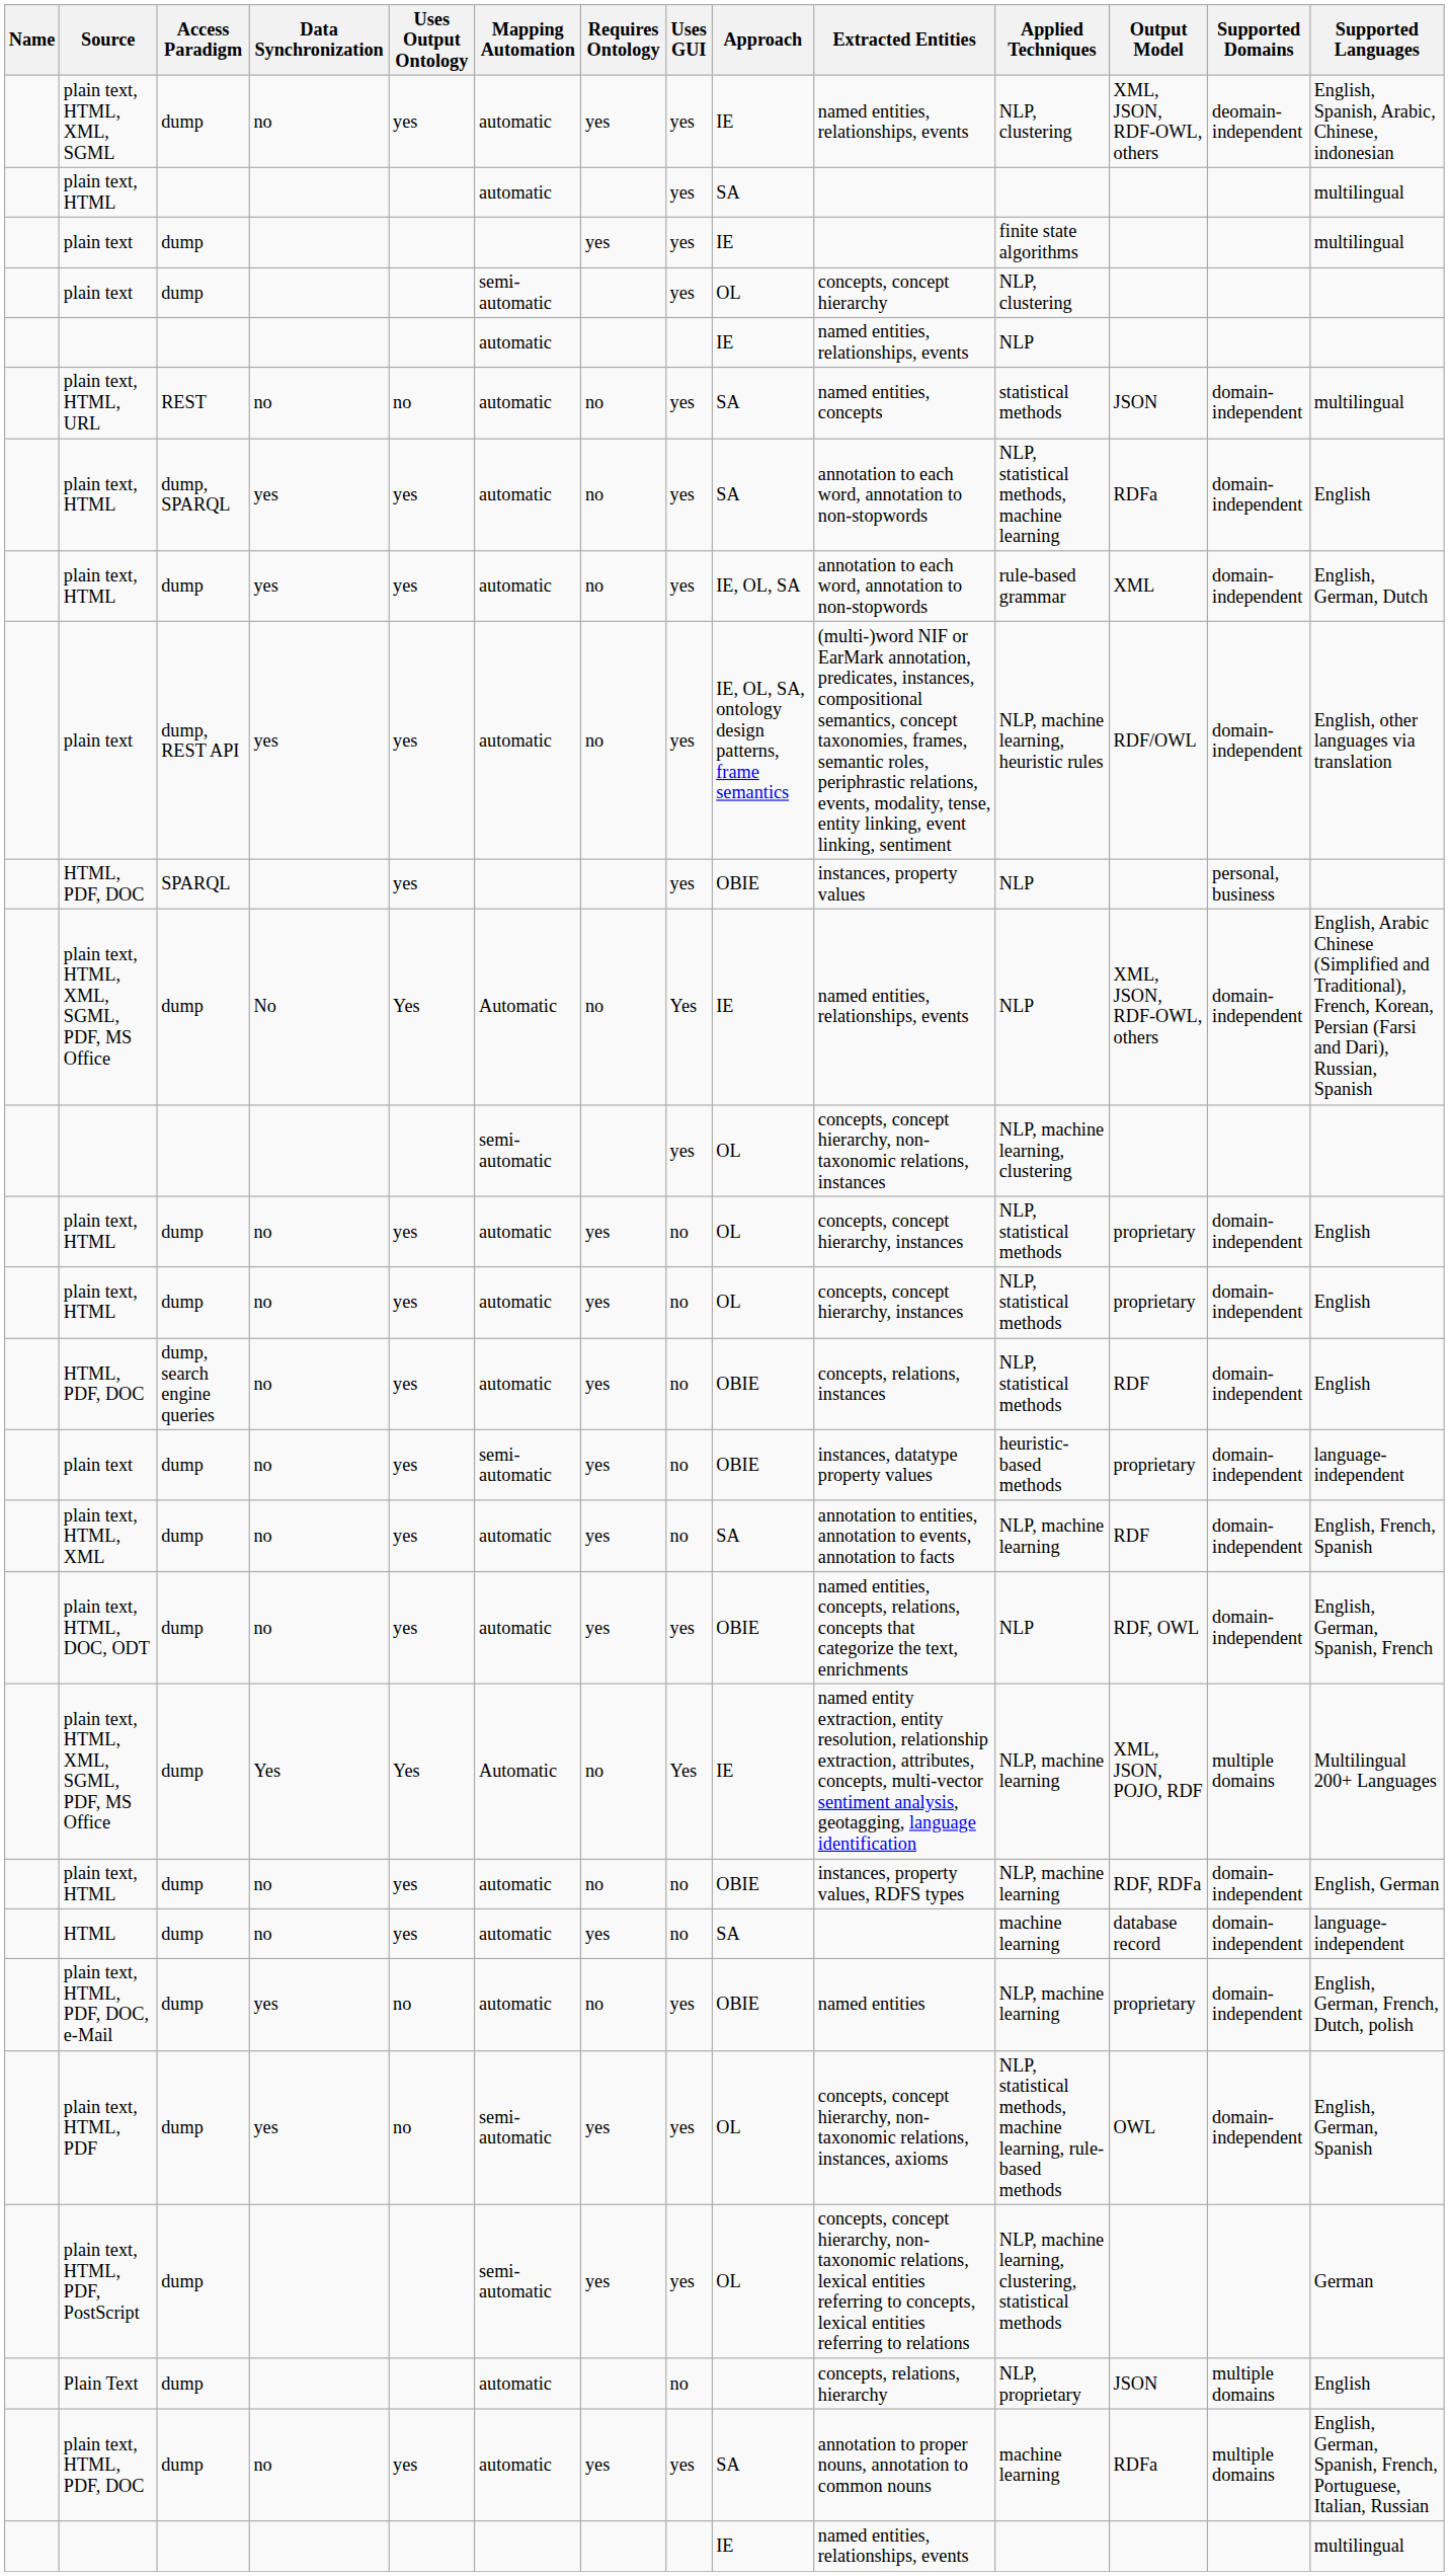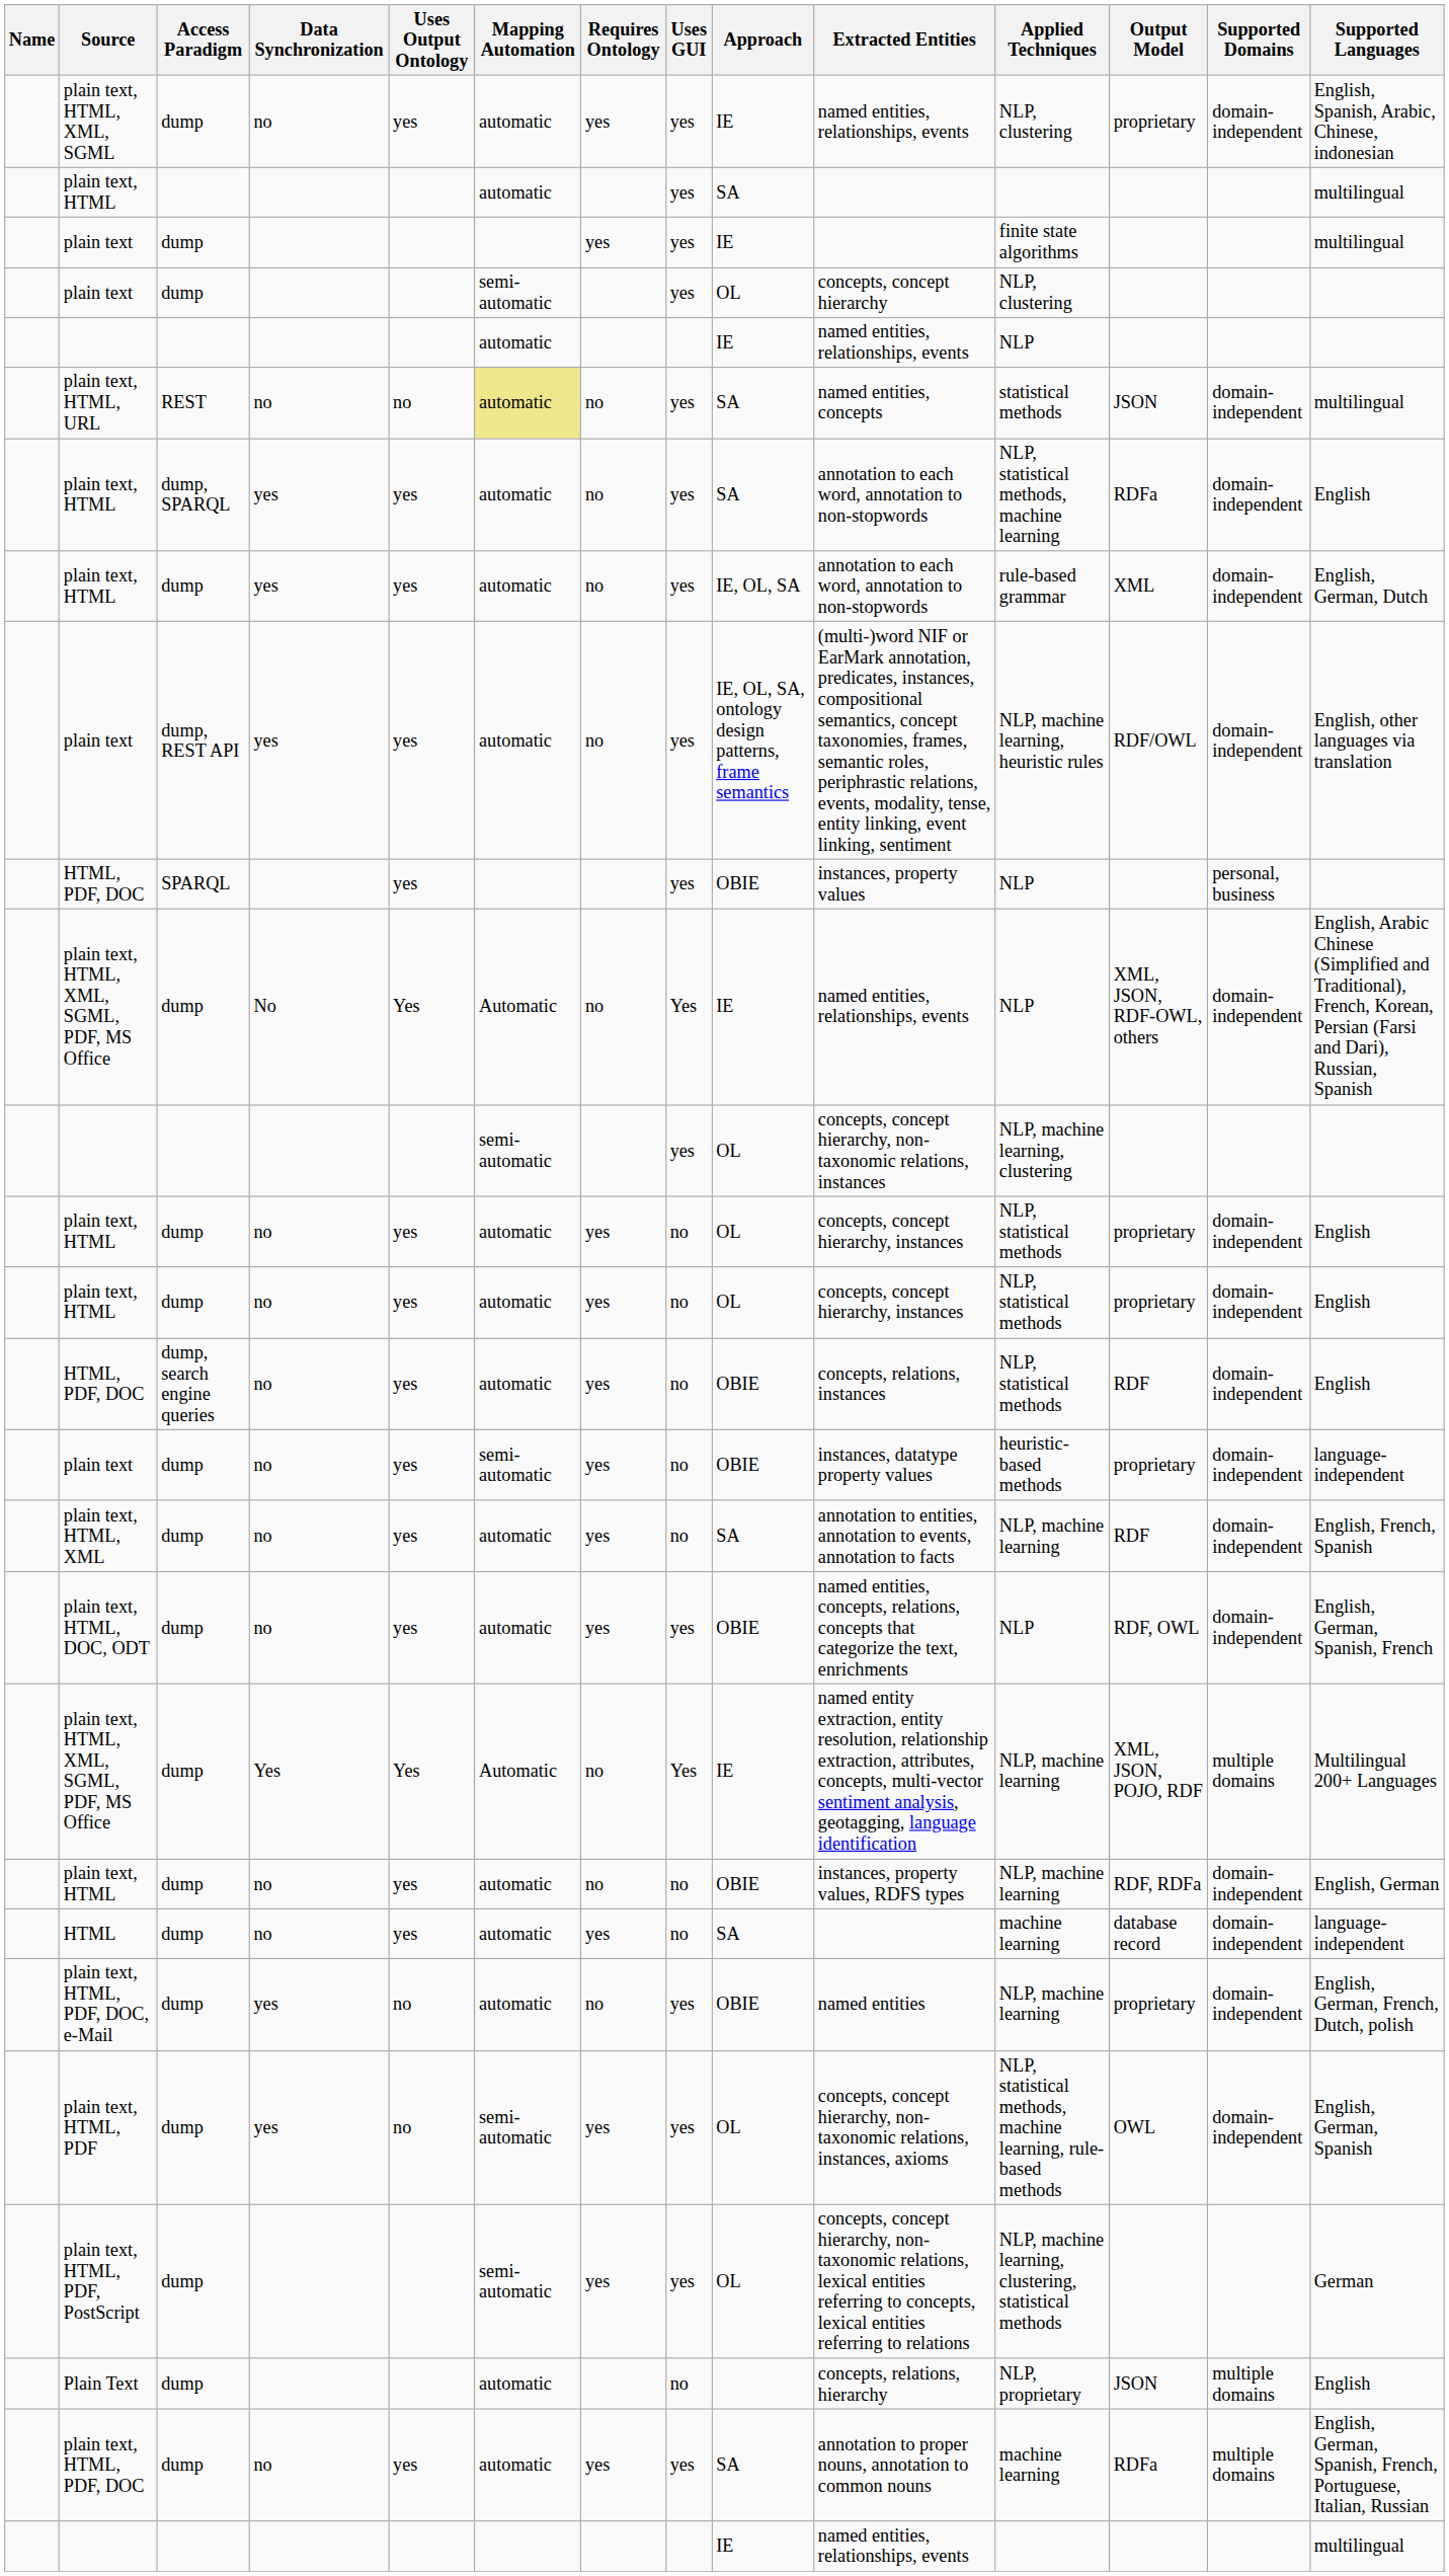plain text, HTML, XML, SGML | Output Model: XML, JSON, RDF-OWL, others -> proprietary
plain text, HTML, XML, SGML | Supported Domains: deomain-independent -> domain-independent
plain text, HTML, URL | Mapping Automation: no background -> khaki background
